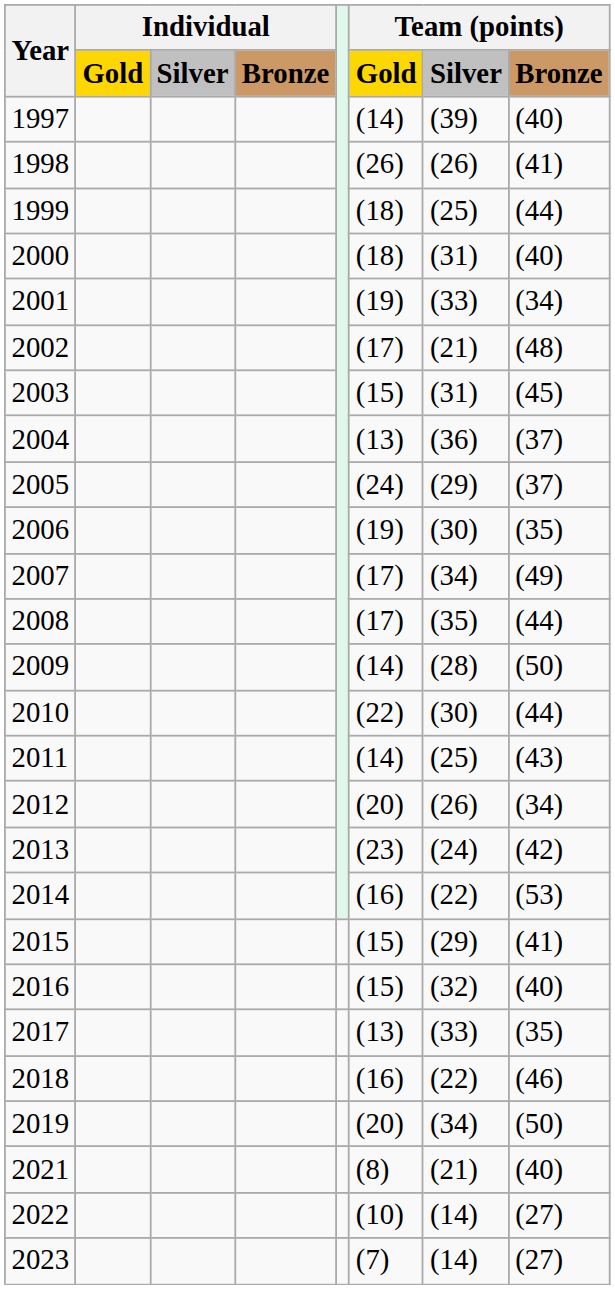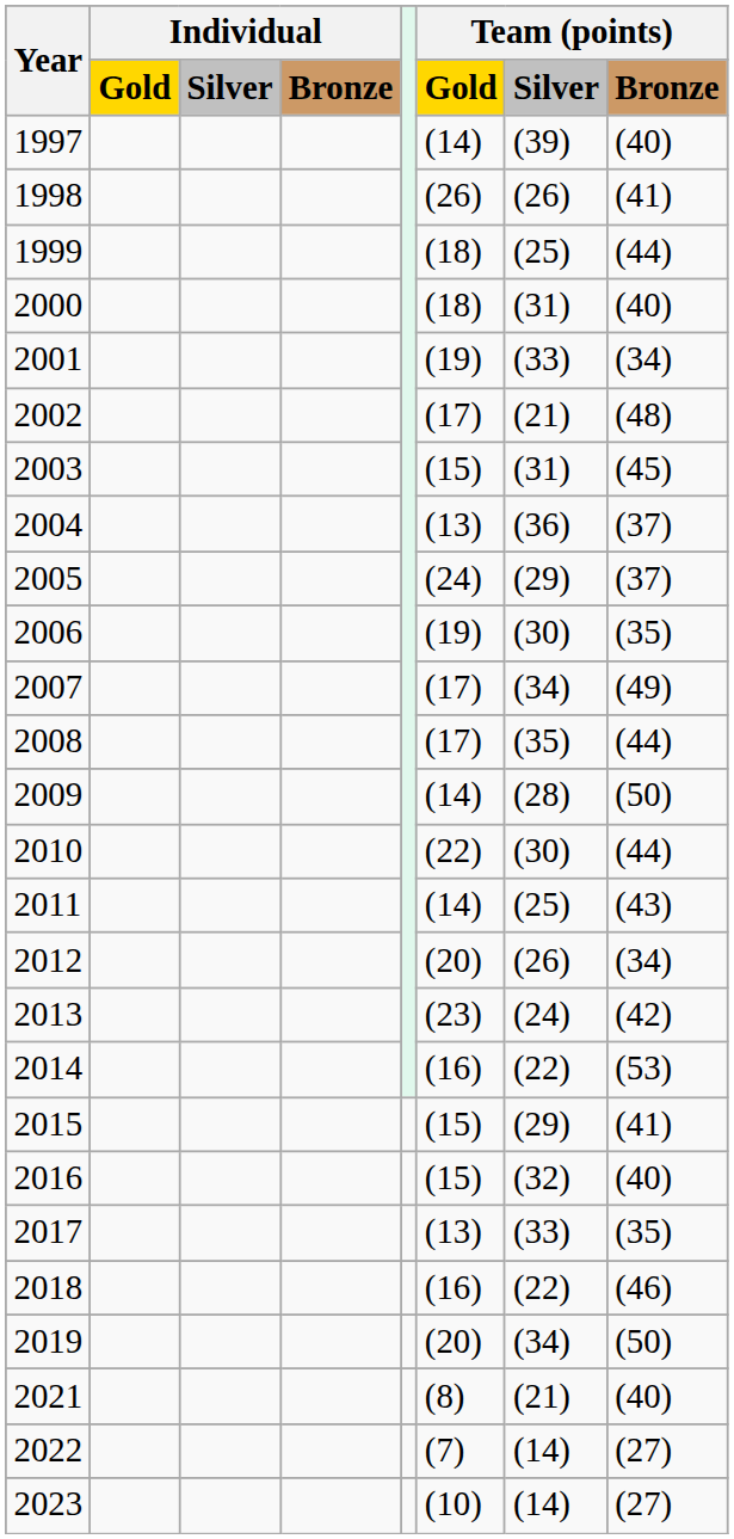2022 | Team (points) / Gold: (10) -> (7)
2023 | Team (points) / Gold: (7) -> (10)
